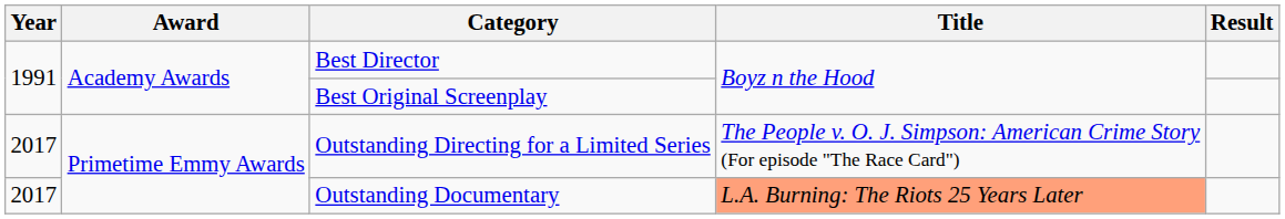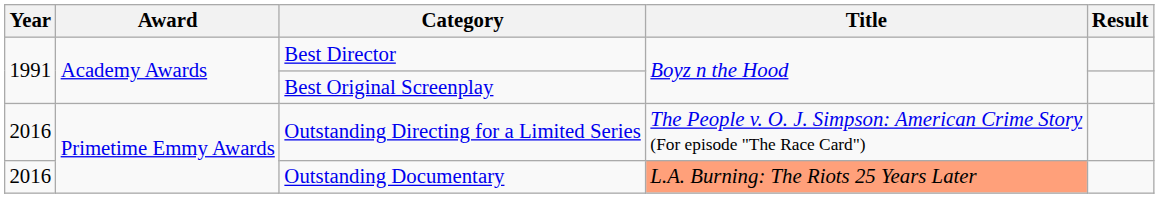Outstanding Directing for a Limited Series | Year: 2017 -> 2016
Outstanding Documentary | Year: 2017 -> 2016
